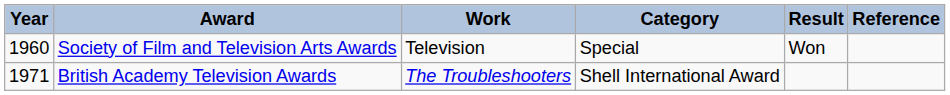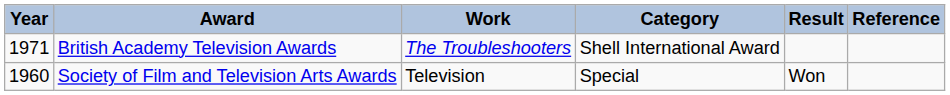rows swapped: Society of Film and Television Arts Awards <-> British Academy Television Awards
